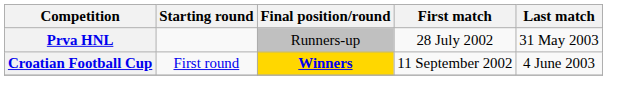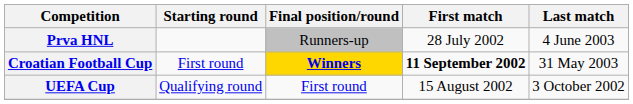Prva HNL | Last match: 31 May 2003 -> 4 June 2003
Croatian Football Cup | First match: normal -> bold
Croatian Football Cup | Last match: 4 June 2003 -> 31 May 2003
+ row: UEFA Cup | Qualifying round | First round | 15 August 2002 | 3 October 2002
